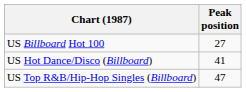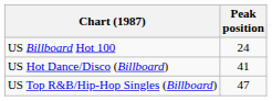US Billboard Hot 100 | Peak position: 27 -> 24
